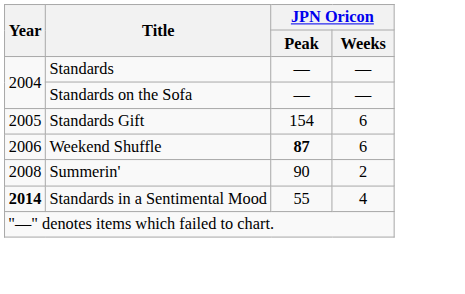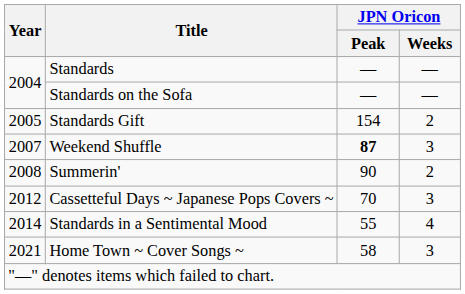Standards Gift | JPN Oricon / Weeks: 6 -> 2
Weekend Shuffle | Year: 2006 -> 2007
Weekend Shuffle | JPN Oricon / Weeks: 6 -> 3
+ row: 2012 | Cassetteful Days ~ Japanese Pops Covers ~ | 70 | 3
Standards in a Sentimental Mood | Year: bold -> normal
+ row: 2021 | Home Town ~ Cover Songs ~ | 58 | 3
